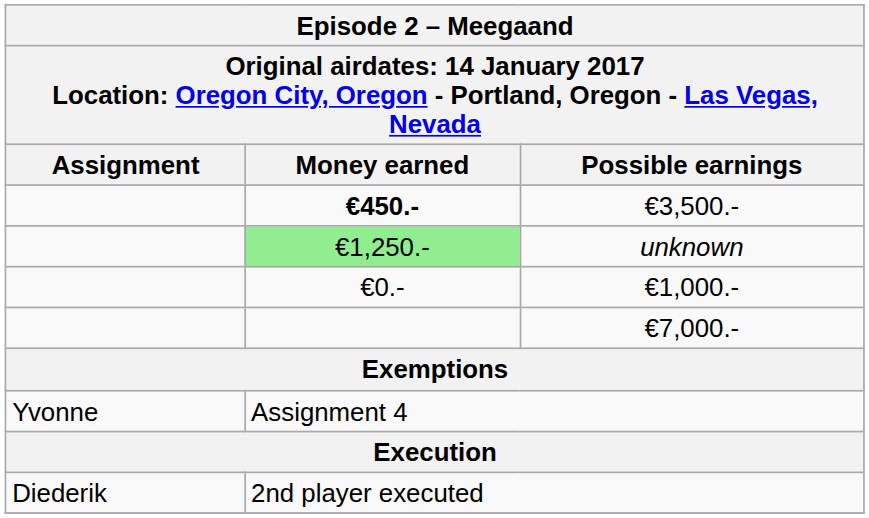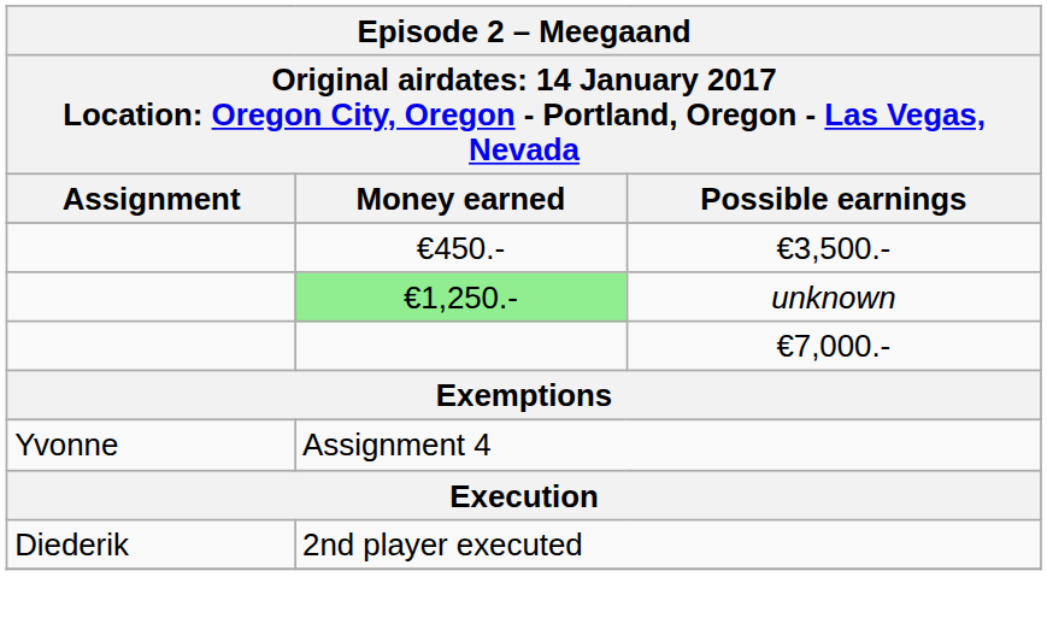€3,500.- | Money earned: bold -> normal
- row: €0.- | €1,000.-
